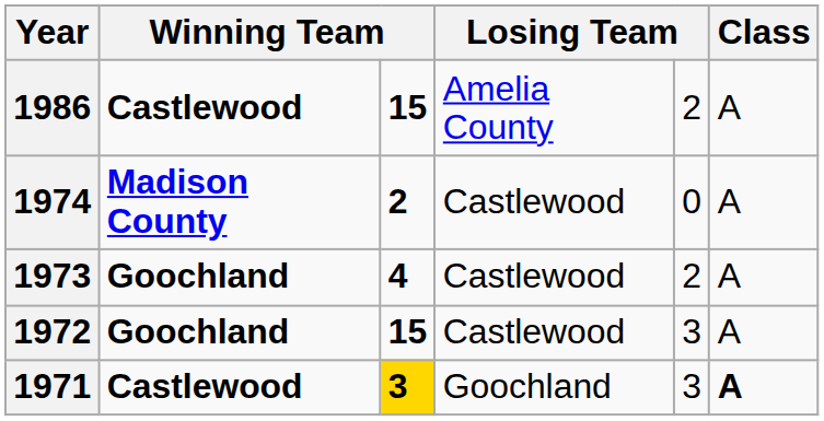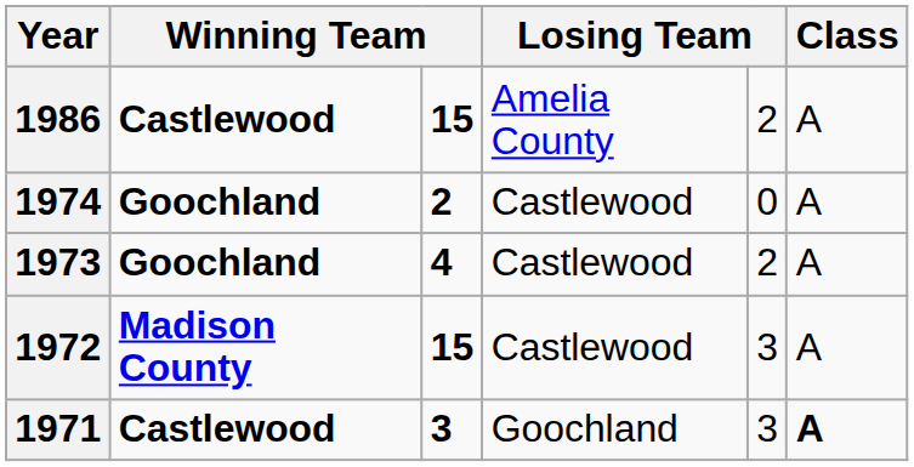1974 | column 2: Madison County -> Goochland
1972 | column 2: Goochland -> Madison County
1971 | column 3: gold background -> no background
